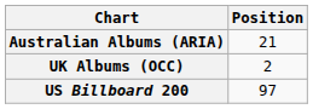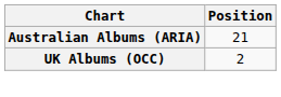- row: US Billboard 200 | 97
